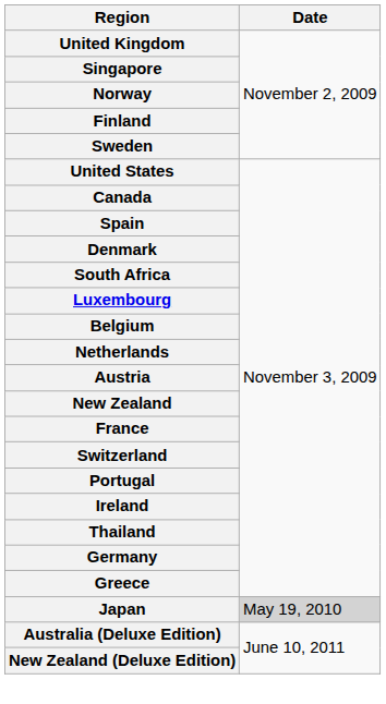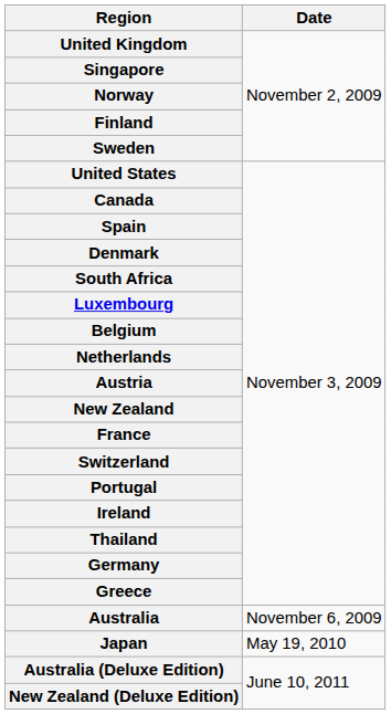+ row: Australia | November 6, 2009
Japan | Date: lightgrey background -> no background
